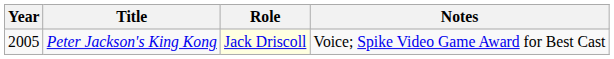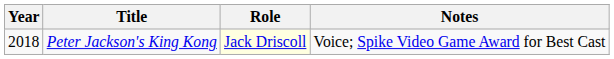Peter Jackson's King Kong | Year: 2005 -> 2018
